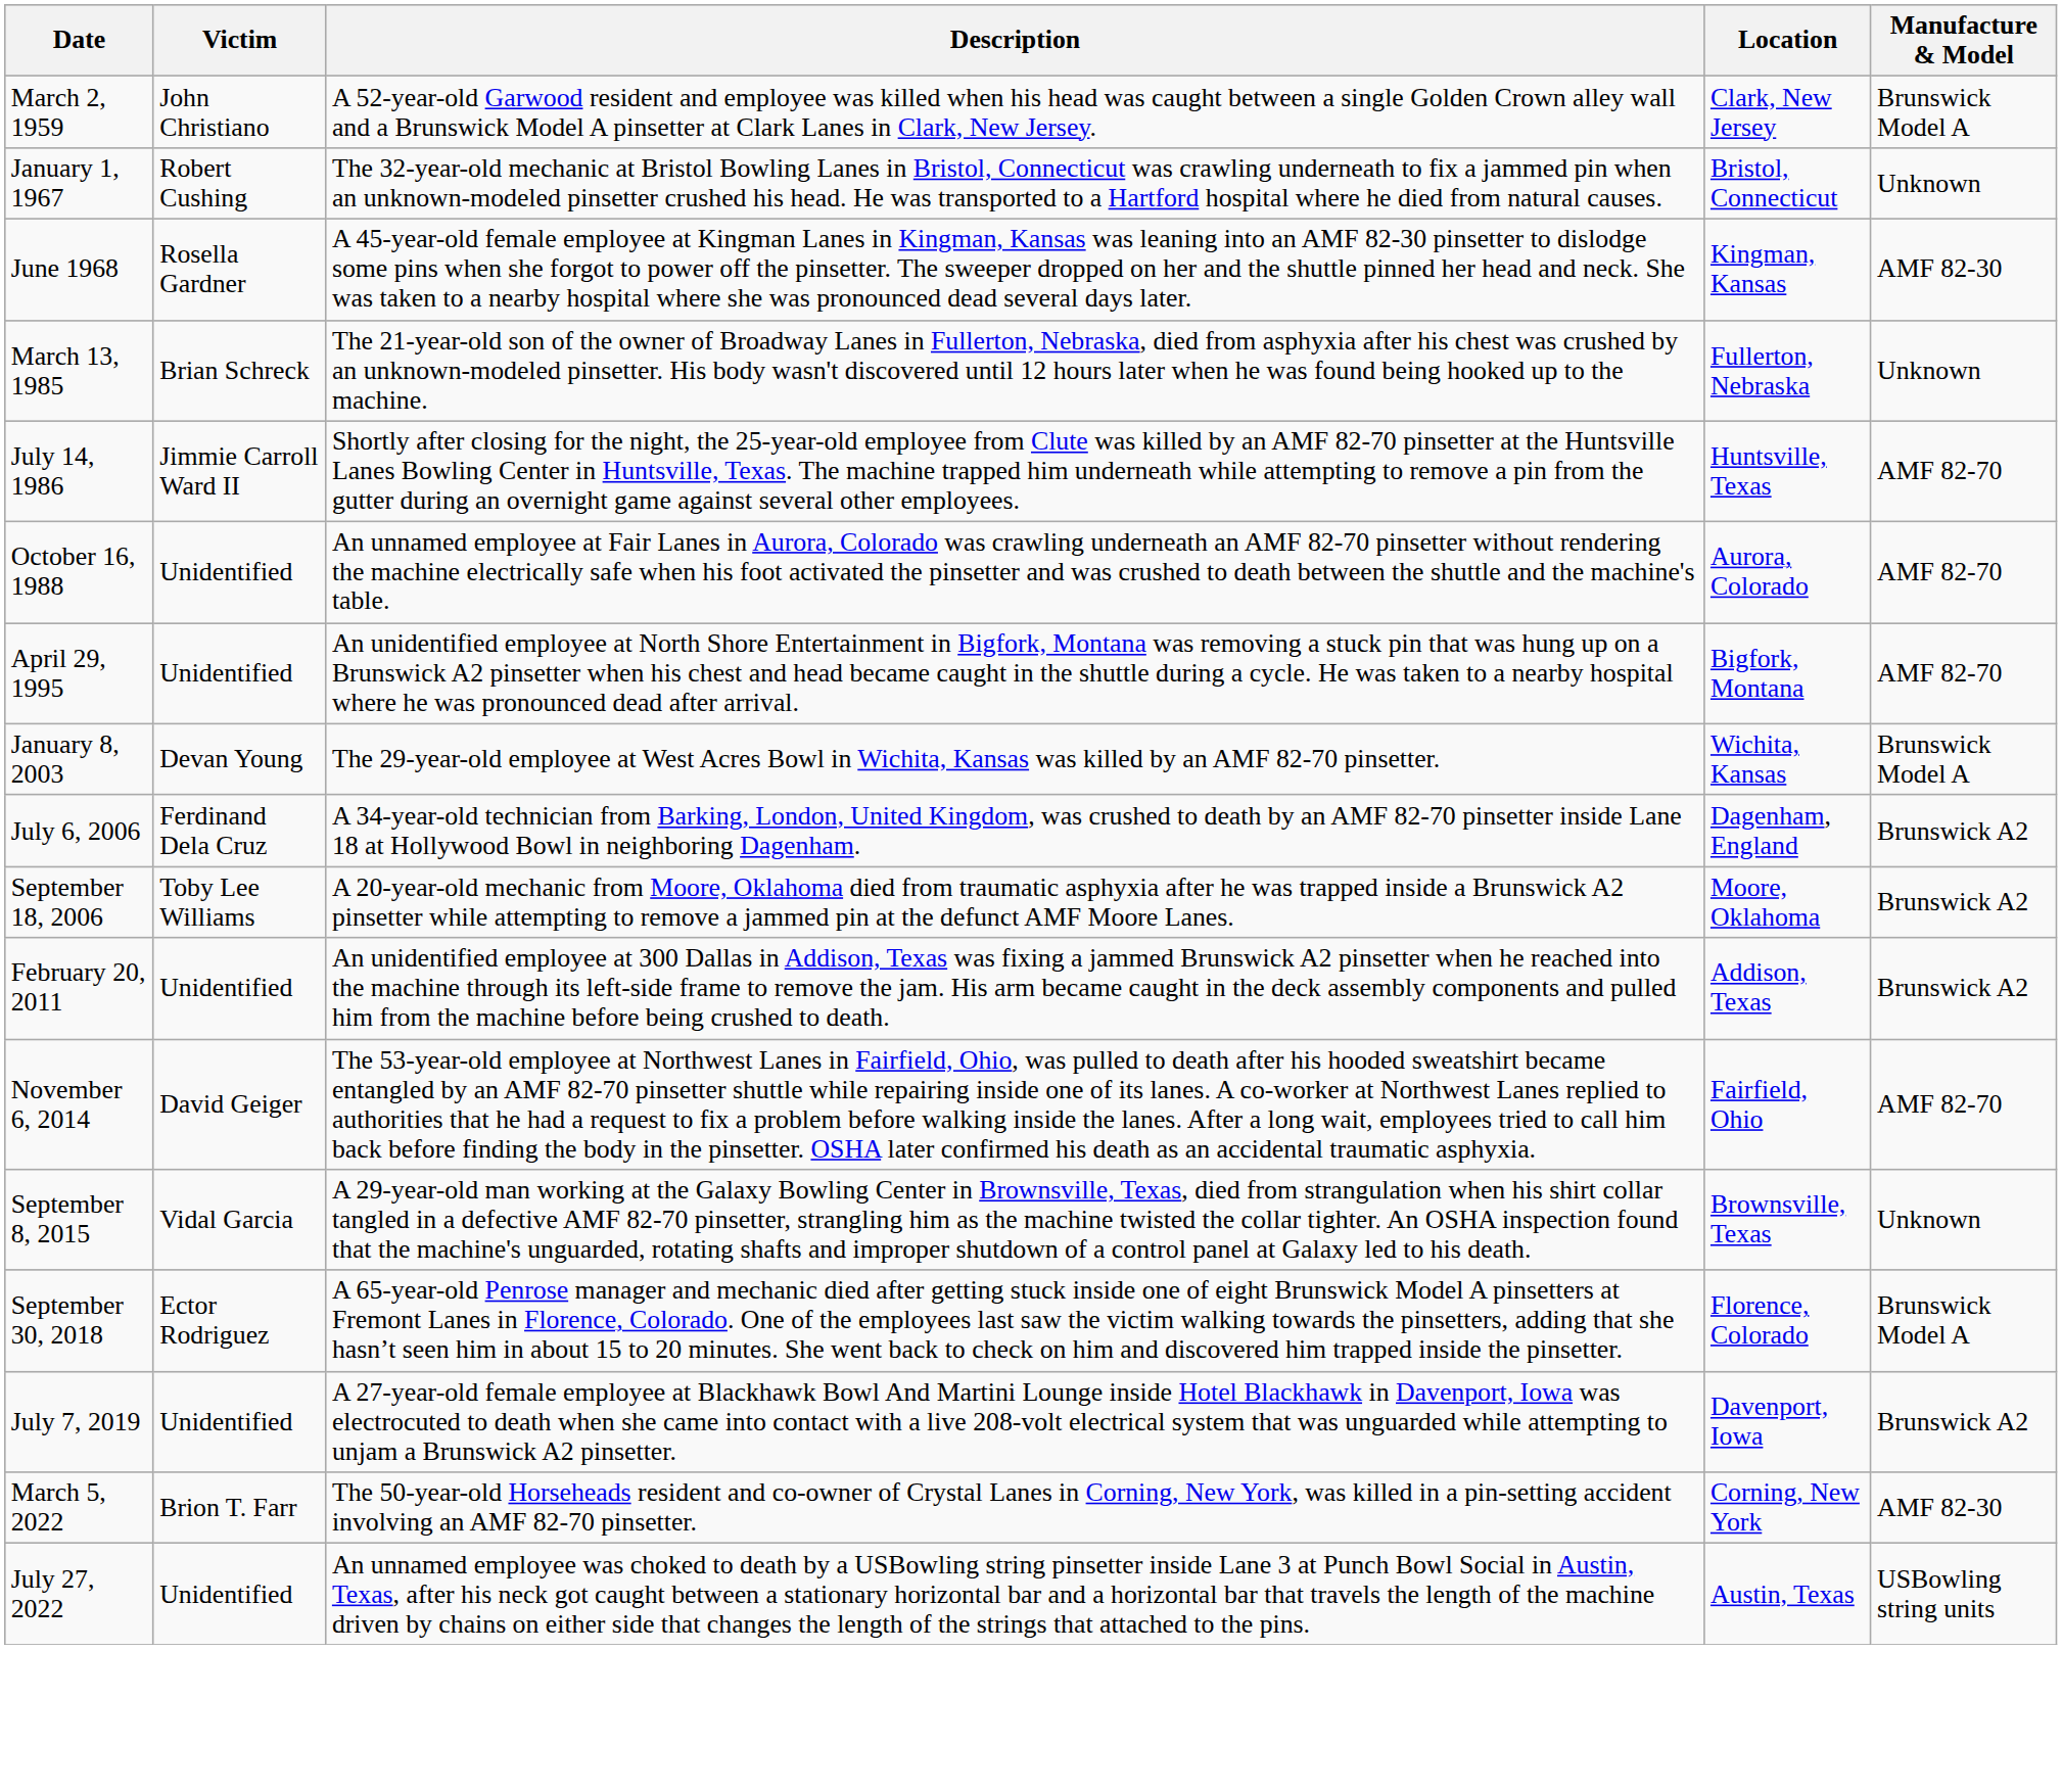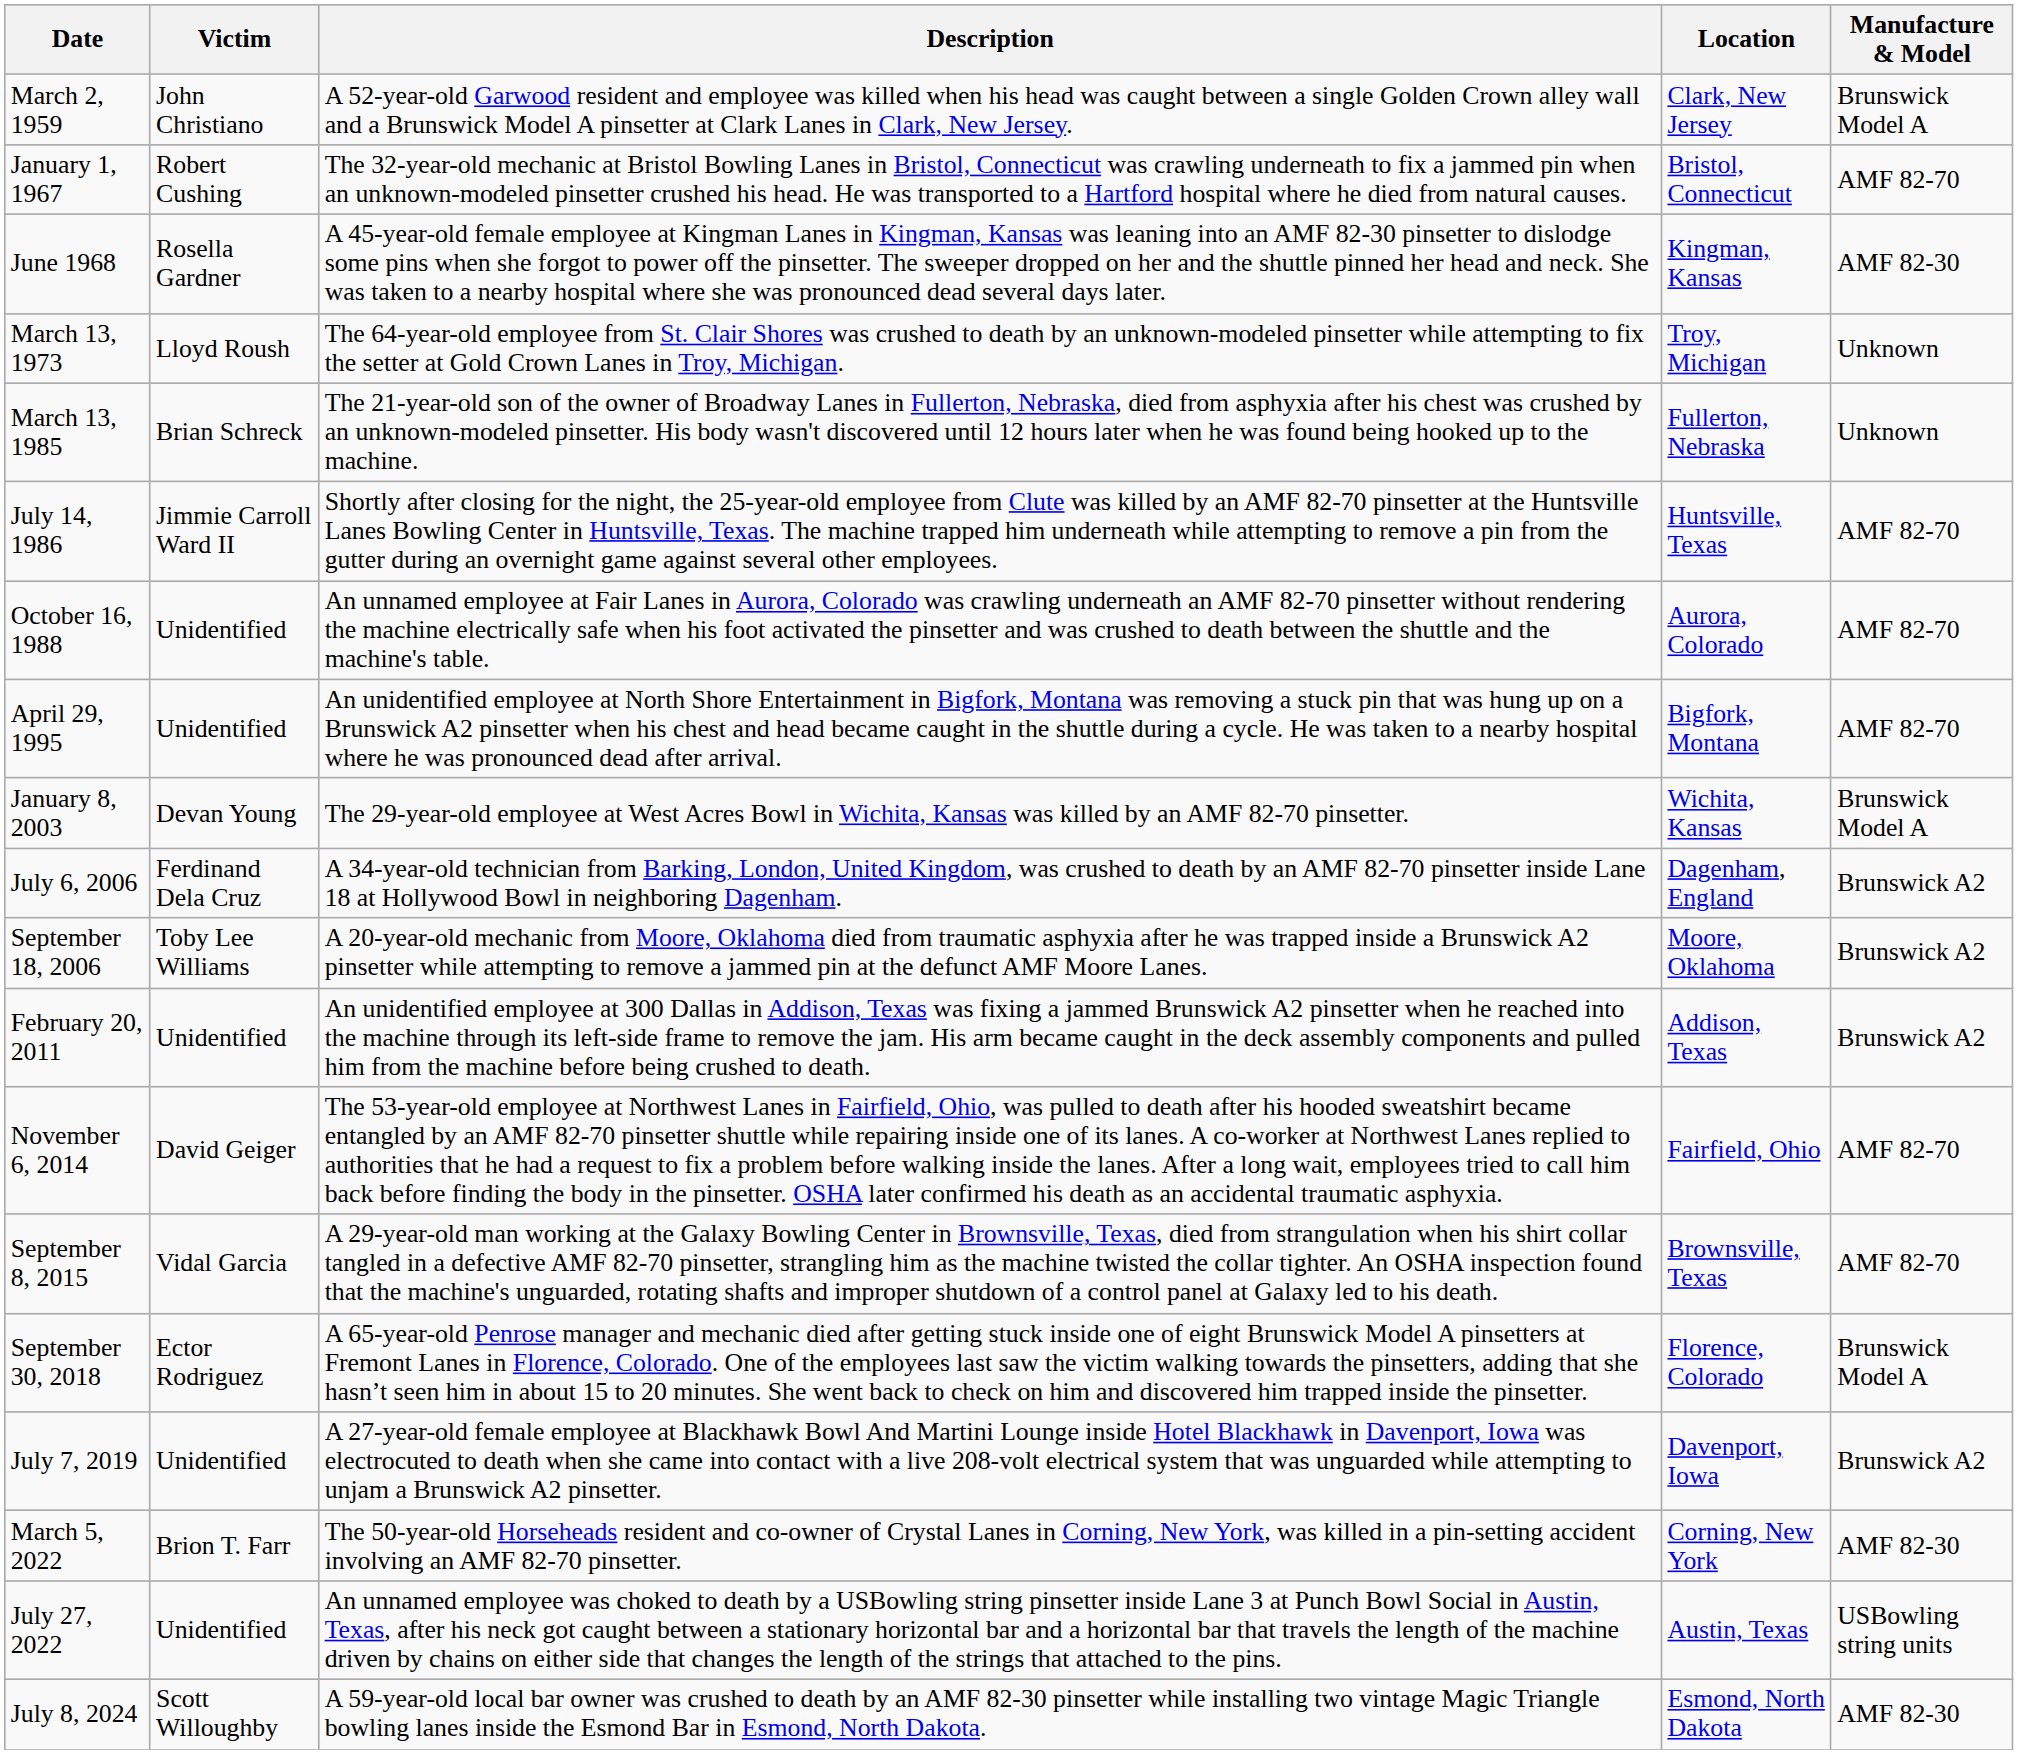January 1, 1967 | Manufacture & Model: Unknown -> AMF 82-70
+ row: March 13, 1973 | Lloyd Roush | The 64-year-old employee from St. Clair Shores was crushed to death by an unknown-modeled pinsetter while attempting to fix the setter at Gold Crown Lanes in Troy, Michigan. | Troy, Michigan | Unknown
September 8, 2015 | Manufacture & Model: Unknown -> AMF 82-70
+ row: July 8, 2024 | Scott Willoughby | A 59-year-old local bar owner was crushed to death by an AMF 82-30 pinsetter while installing two vintage Magic Triangle bowling lanes inside the Esmond Bar in Esmond, North Dakota. | Esmond, North Dakota | AMF 82-30
